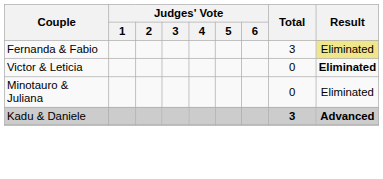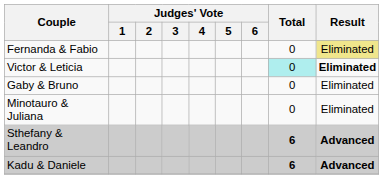Fernanda & Fabio | Total: 3 -> 0
Victor & Leticia | Total: no background -> paleturquoise background
+ row: Gaby & Bruno | 0 | Eliminated
+ row: Sthefany & Leandro | 6 | Advanced
Kadu & Daniele | Total: 3 -> 6
